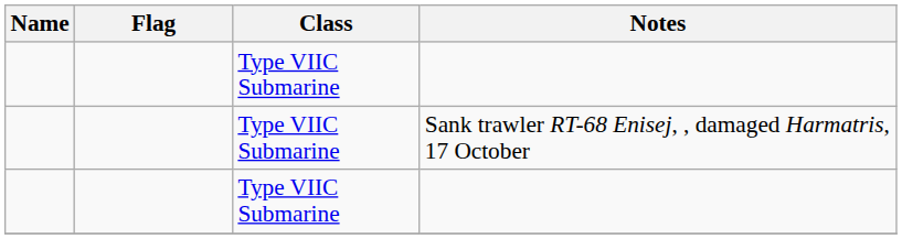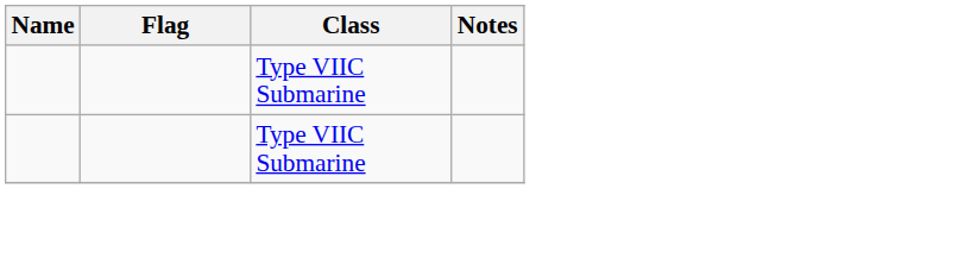- row: Type VIIC Submarine | Sank trawler RT-68 Enisej, , damaged Harmatris, 17 October
